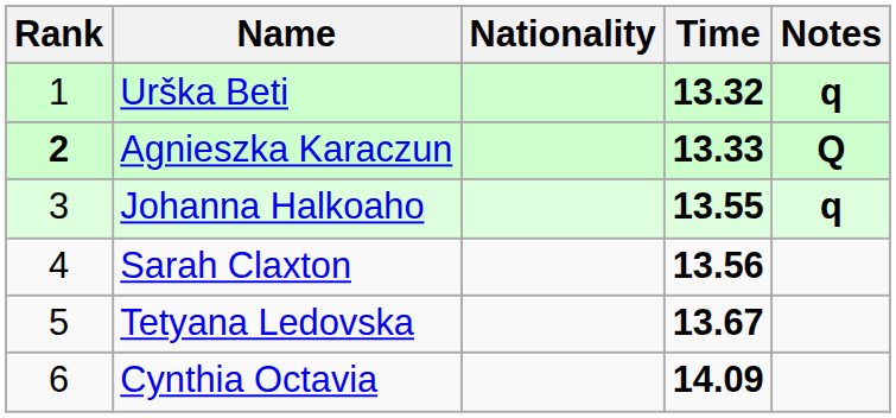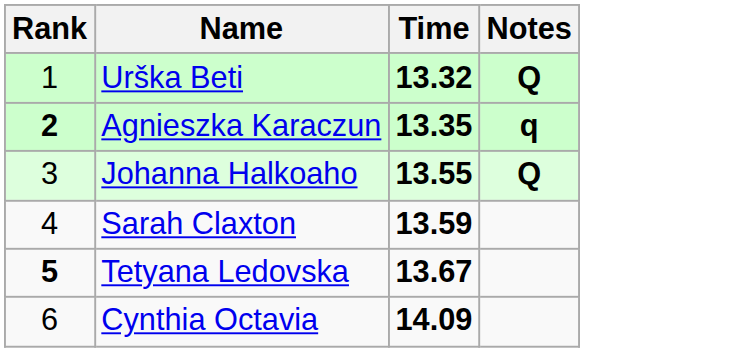- column: Nationality
Urška Beti | Notes: q -> Q
Agnieszka Karaczun | Time: 13.33 -> 13.35
Agnieszka Karaczun | Notes: Q -> q
Johanna Halkoaho | Notes: q -> Q
Sarah Claxton | Time: 13.56 -> 13.59
Tetyana Ledovska | Rank: normal -> bold
